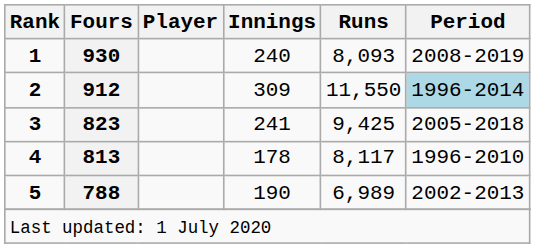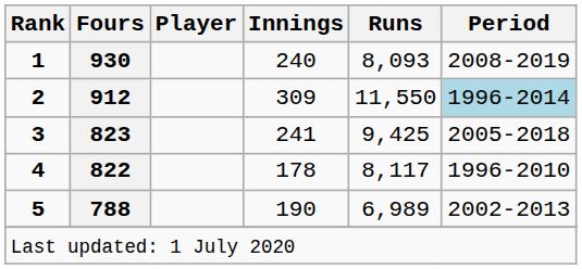4 | Fours: 813 -> 822
